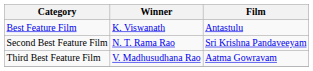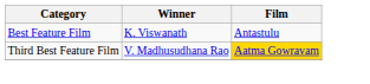- row: Second Best Feature Film | N. T. Rama Rao | Sri Krishna Pandaveeyam
Third Best Feature Film | Film: no background -> gold background
